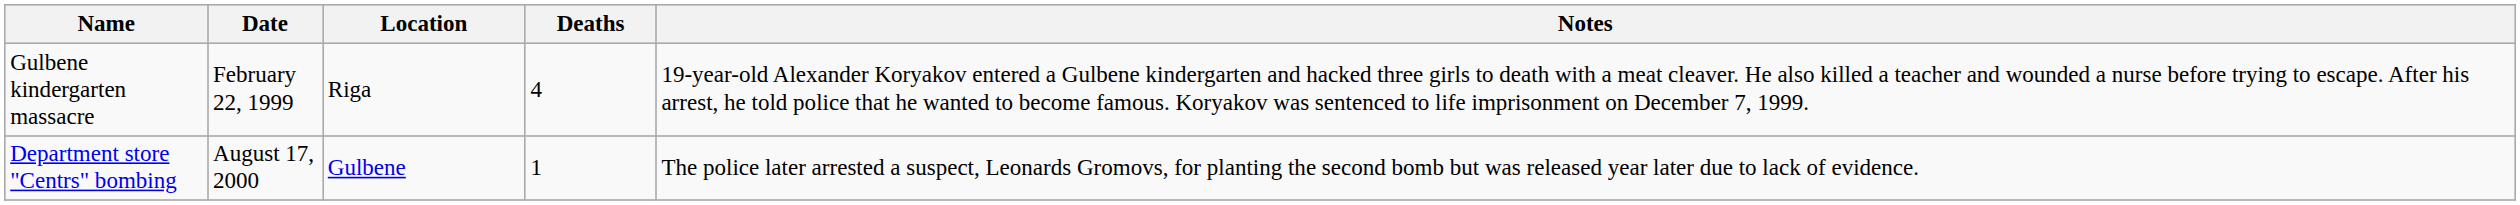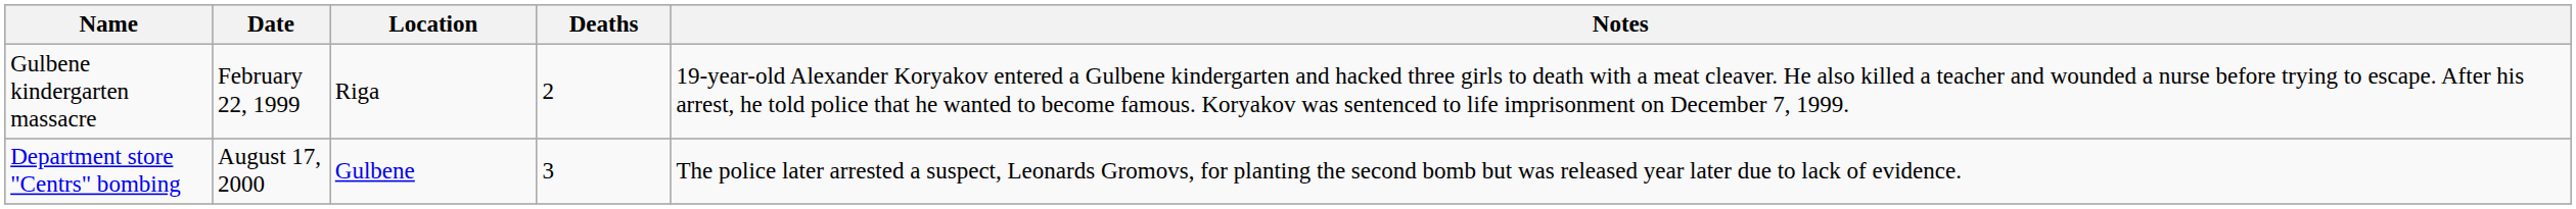Gulbene kindergarten massacre | Deaths: 4 -> 2
Department store "Centrs" bombing | Deaths: 1 -> 3
